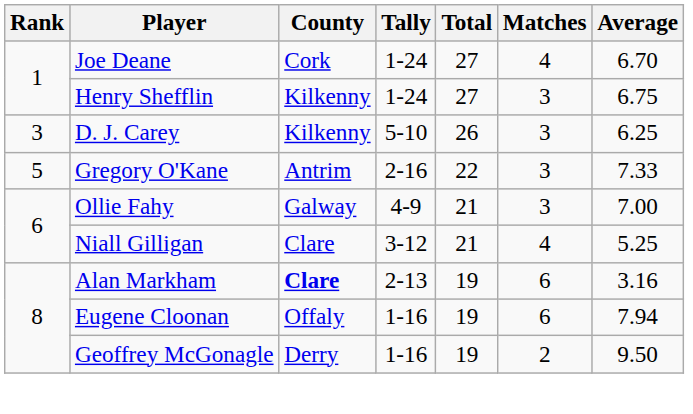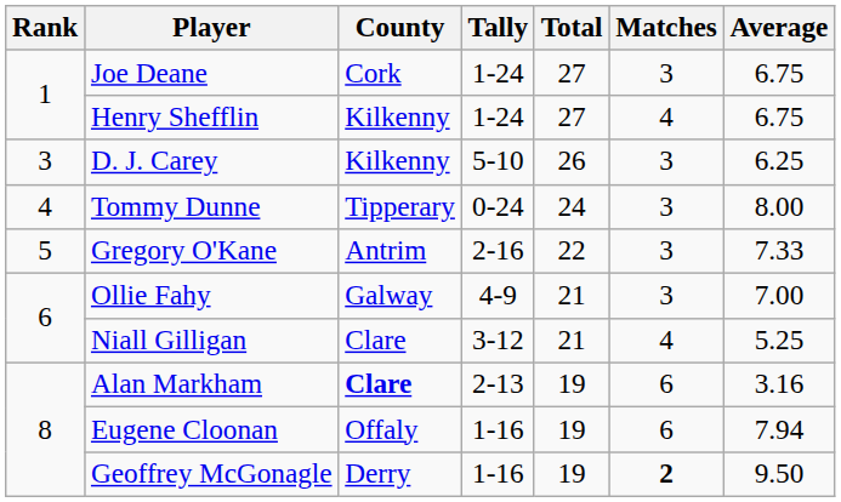Joe Deane | Matches: 4 -> 3
Joe Deane | Average: 6.70 -> 6.75
Henry Shefflin | Matches: 3 -> 4
+ row: 4 | Tommy Dunne | Tipperary | 0-24 | 24 | 3 | 8.00
Geoffrey McGonagle | Matches: normal -> bold
